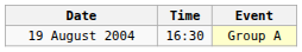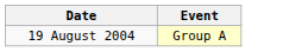- column: Time | 16:30
